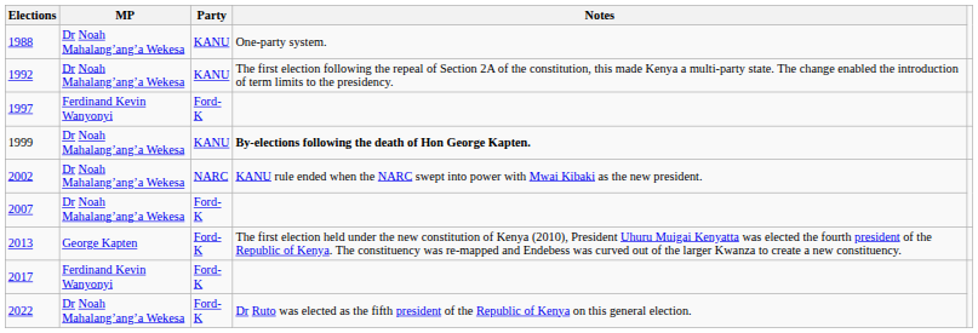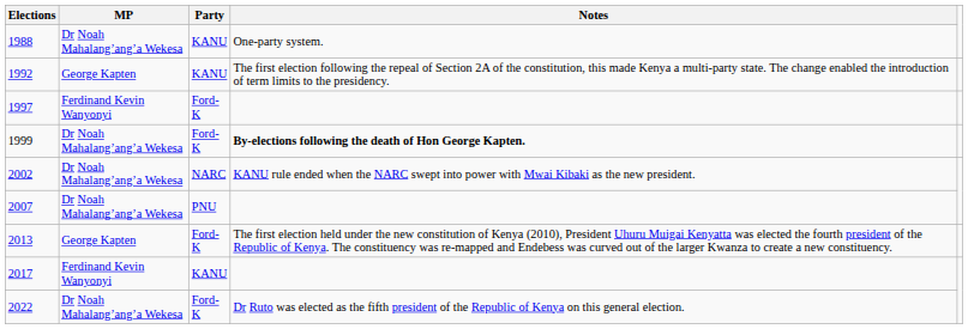1992 | MP: Dr Noah Mahalang’ang’a Wekesa -> George Kapten
1999 | Party: KANU -> Ford-K
2007 | Party: Ford-K -> PNU
2017 | Party: Ford-K -> KANU
